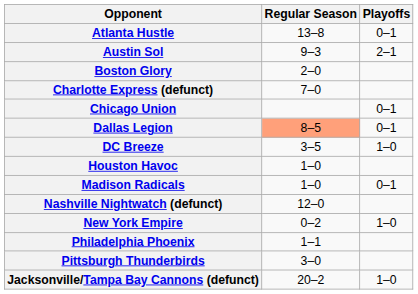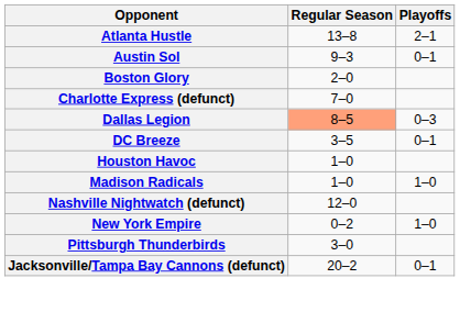Atlanta Hustle | Playoffs: 0–1 -> 2–1
Austin Sol | Playoffs: 2–1 -> 0–1
- row: Chicago Union | 0–1
Dallas Legion | Playoffs: 0–1 -> 0–3
DC Breeze | Playoffs: 1–0 -> 0–1
Madison Radicals | Playoffs: 0–1 -> 1–0
- row: Philadelphia Phoenix | 1–1
Jacksonville/Tampa Bay Cannons (defunct) | Playoffs: 1–0 -> 0–1
